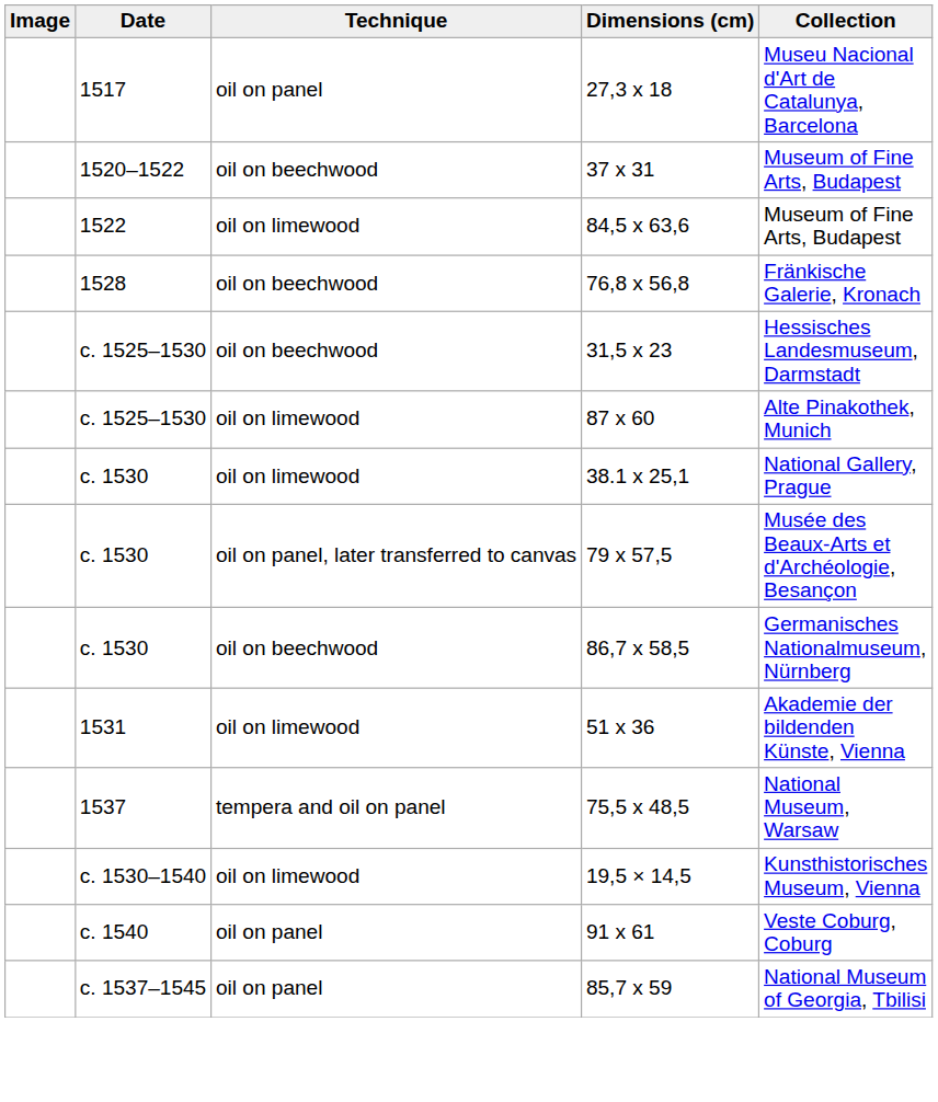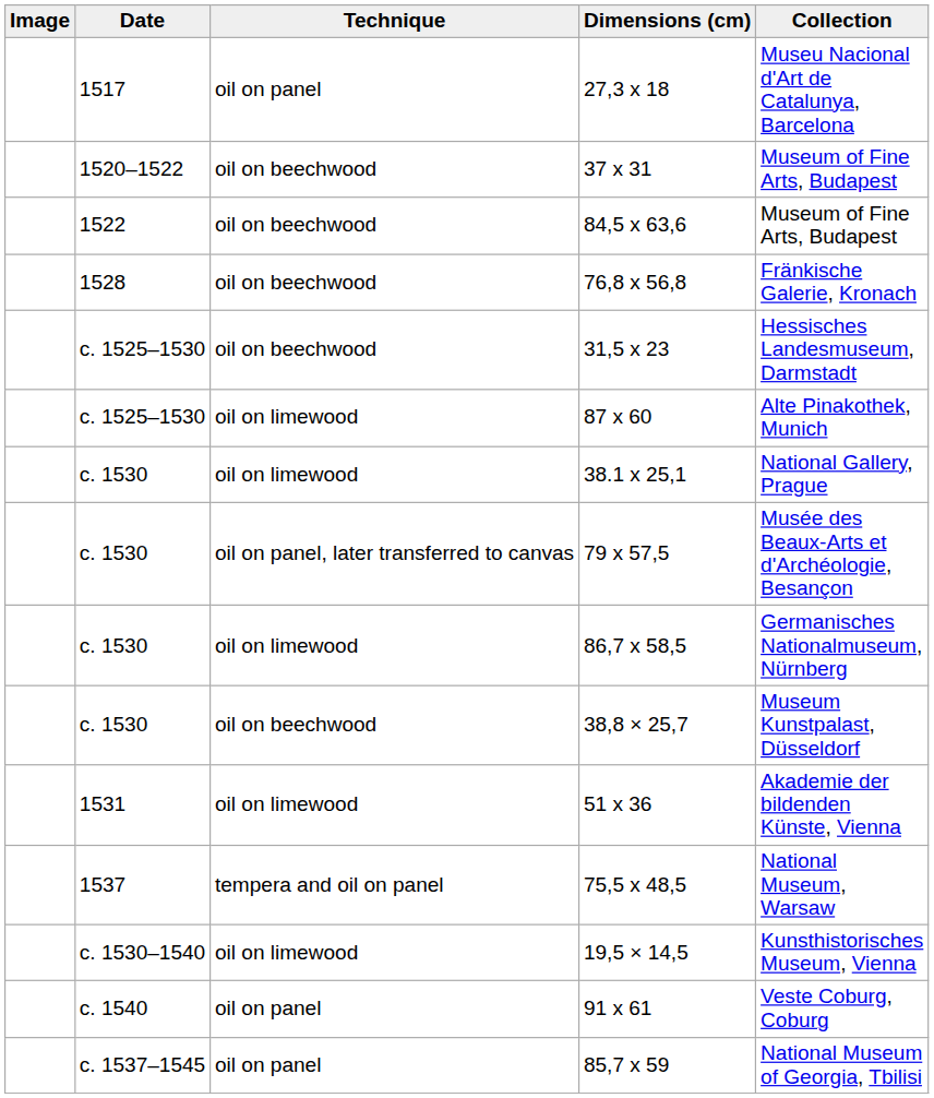84,5 x 63,6 | Technique: oil on limewood -> oil on beechwood
86,7 x 58,5 | Technique: oil on beechwood -> oil on limewood
+ row: c. 1530 | oil on beechwood | 38,8 × 25,7 | Museum Kunstpalast, Düsseldorf
